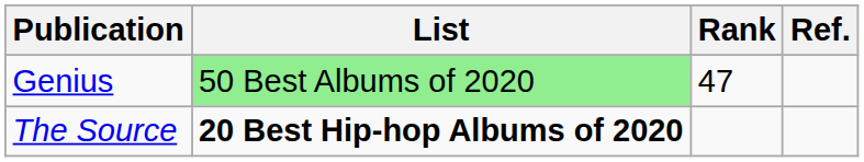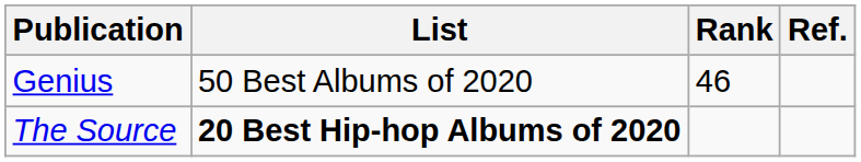Genius | List: lightgreen background -> no background
Genius | Rank: 47 -> 46
